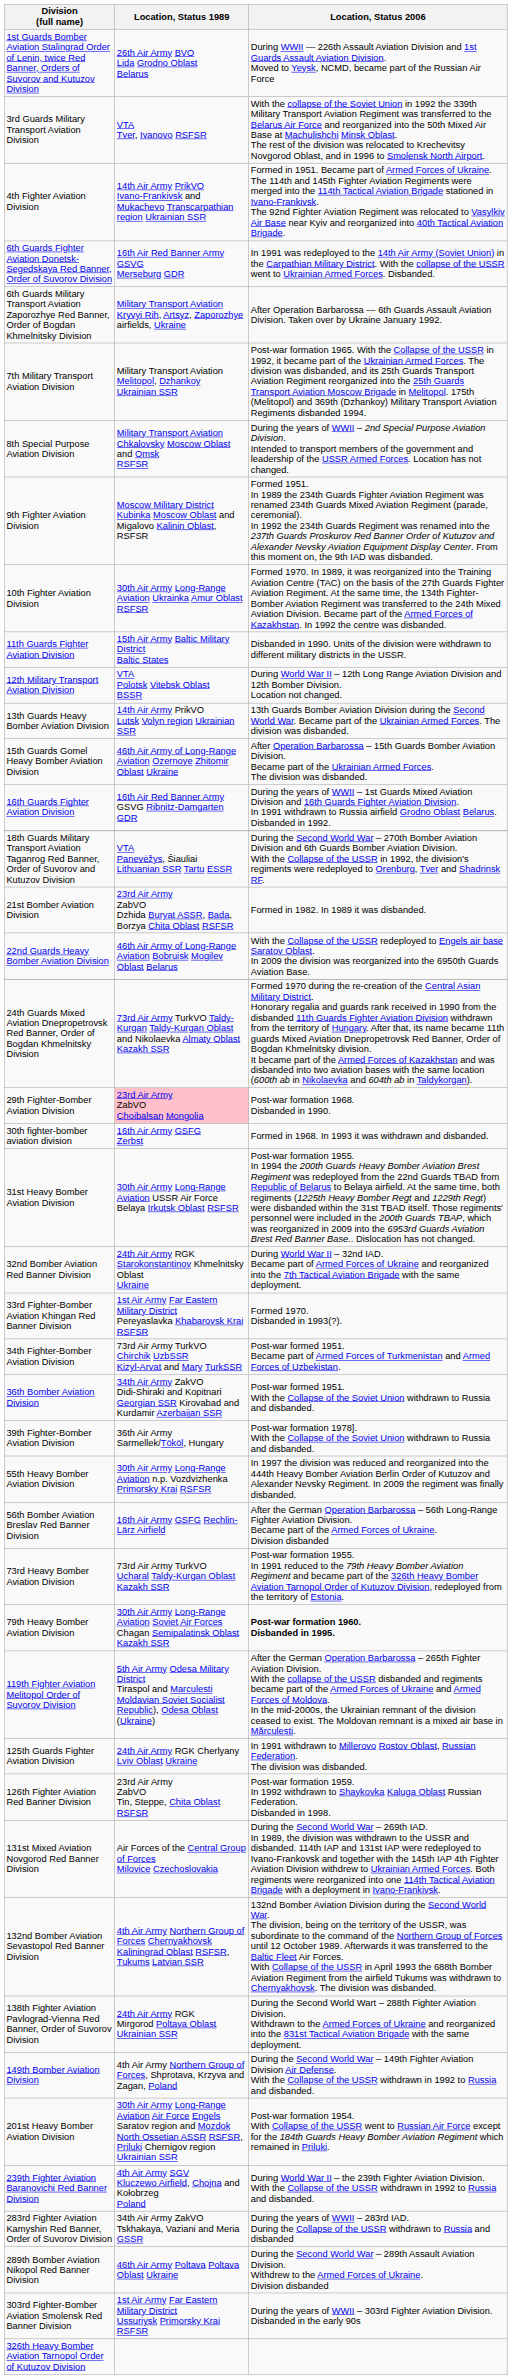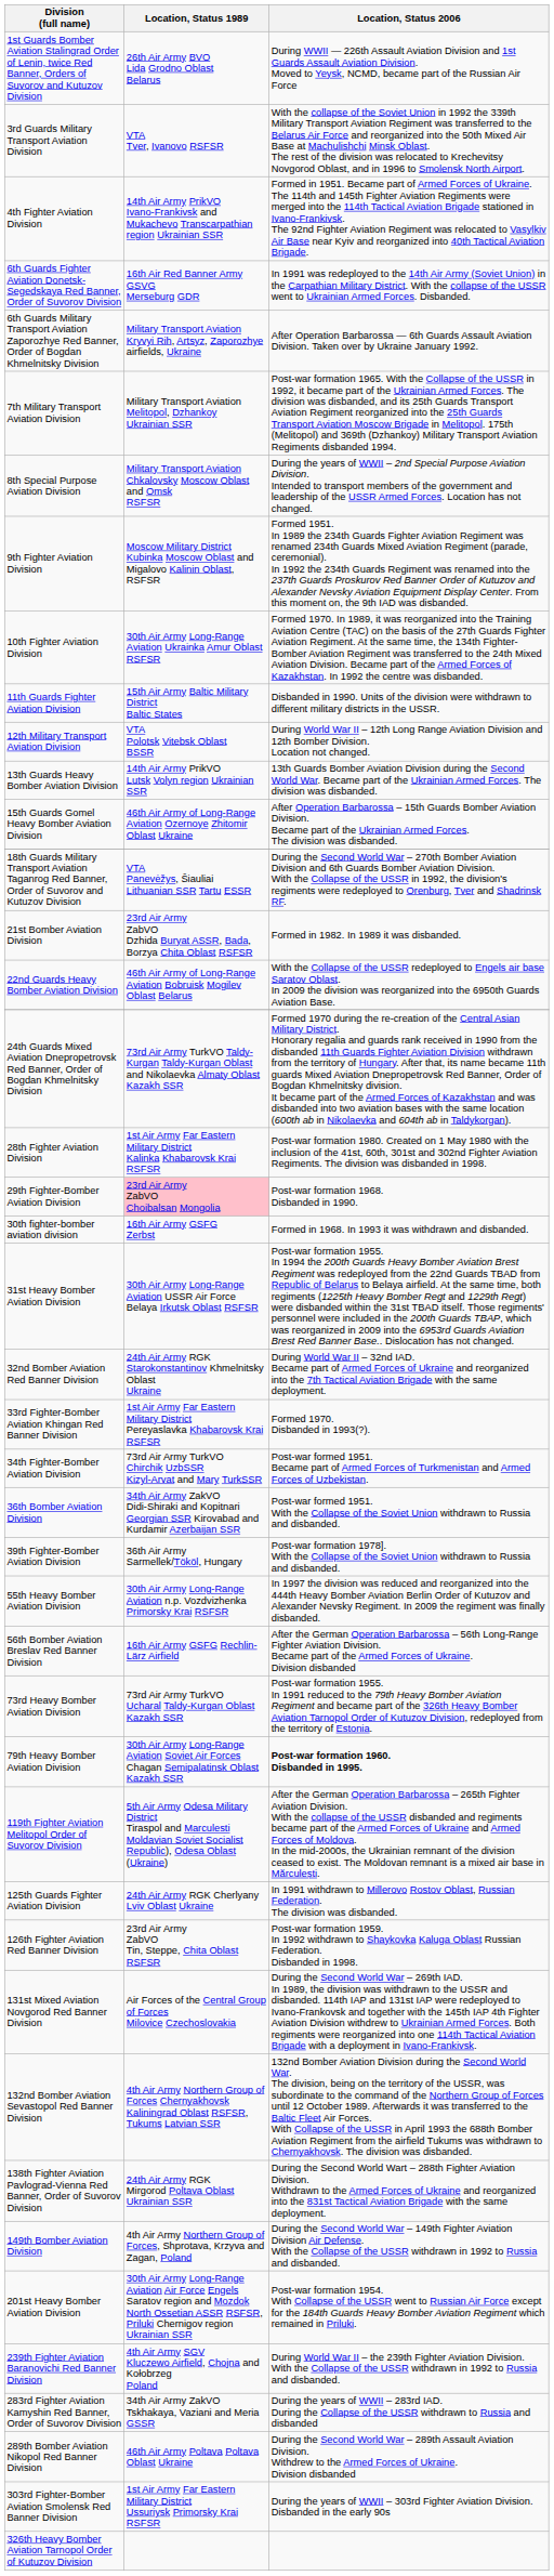- row: 16th Guards Fighter Aviation Division | 16th Air Red Banner Army GSVG Ribnitz-Damgarten GDR | During the years of WWII – 1st Guards Mixed Aviation Division and 16th Guards Fighter Aviation Division. In 1991 withdrawn to Russia airfield Grodno Oblast Belarus. Disbanded in 1992.
+ row: 28th Fighter Aviation Division | 1st Air Army Far Eastern Military District Kalinka Khabarovsk Krai RSFSR | Post-war formation 1980. Created on 1 May 1980 with the inclusion of the 41st, 60th, 301st and 302nd Fighter Aviation Regiments. The division was disbanded in 1998.
